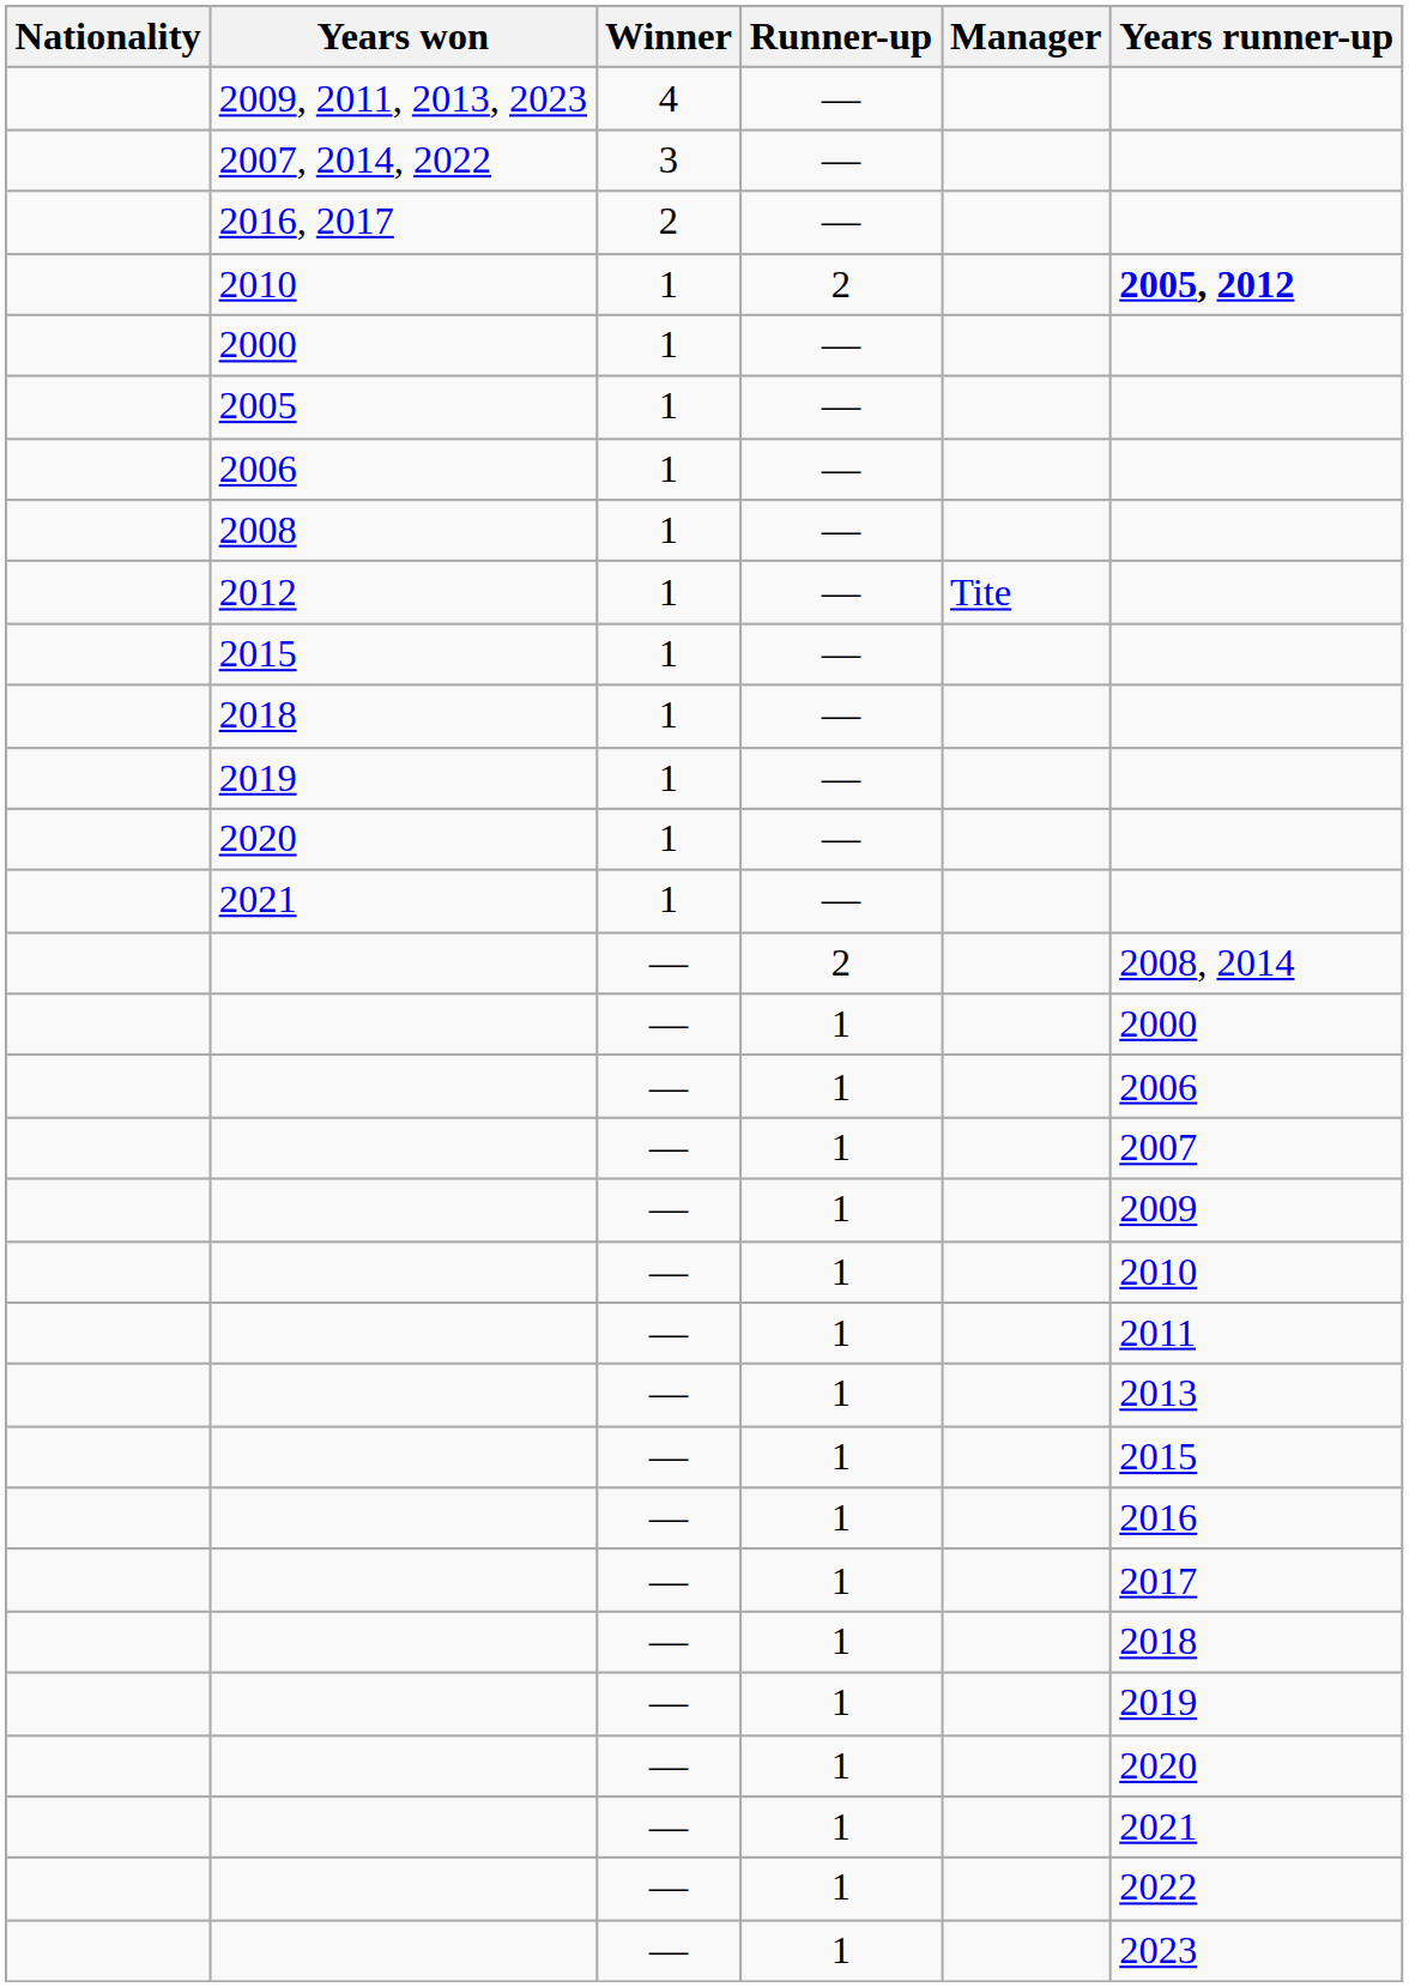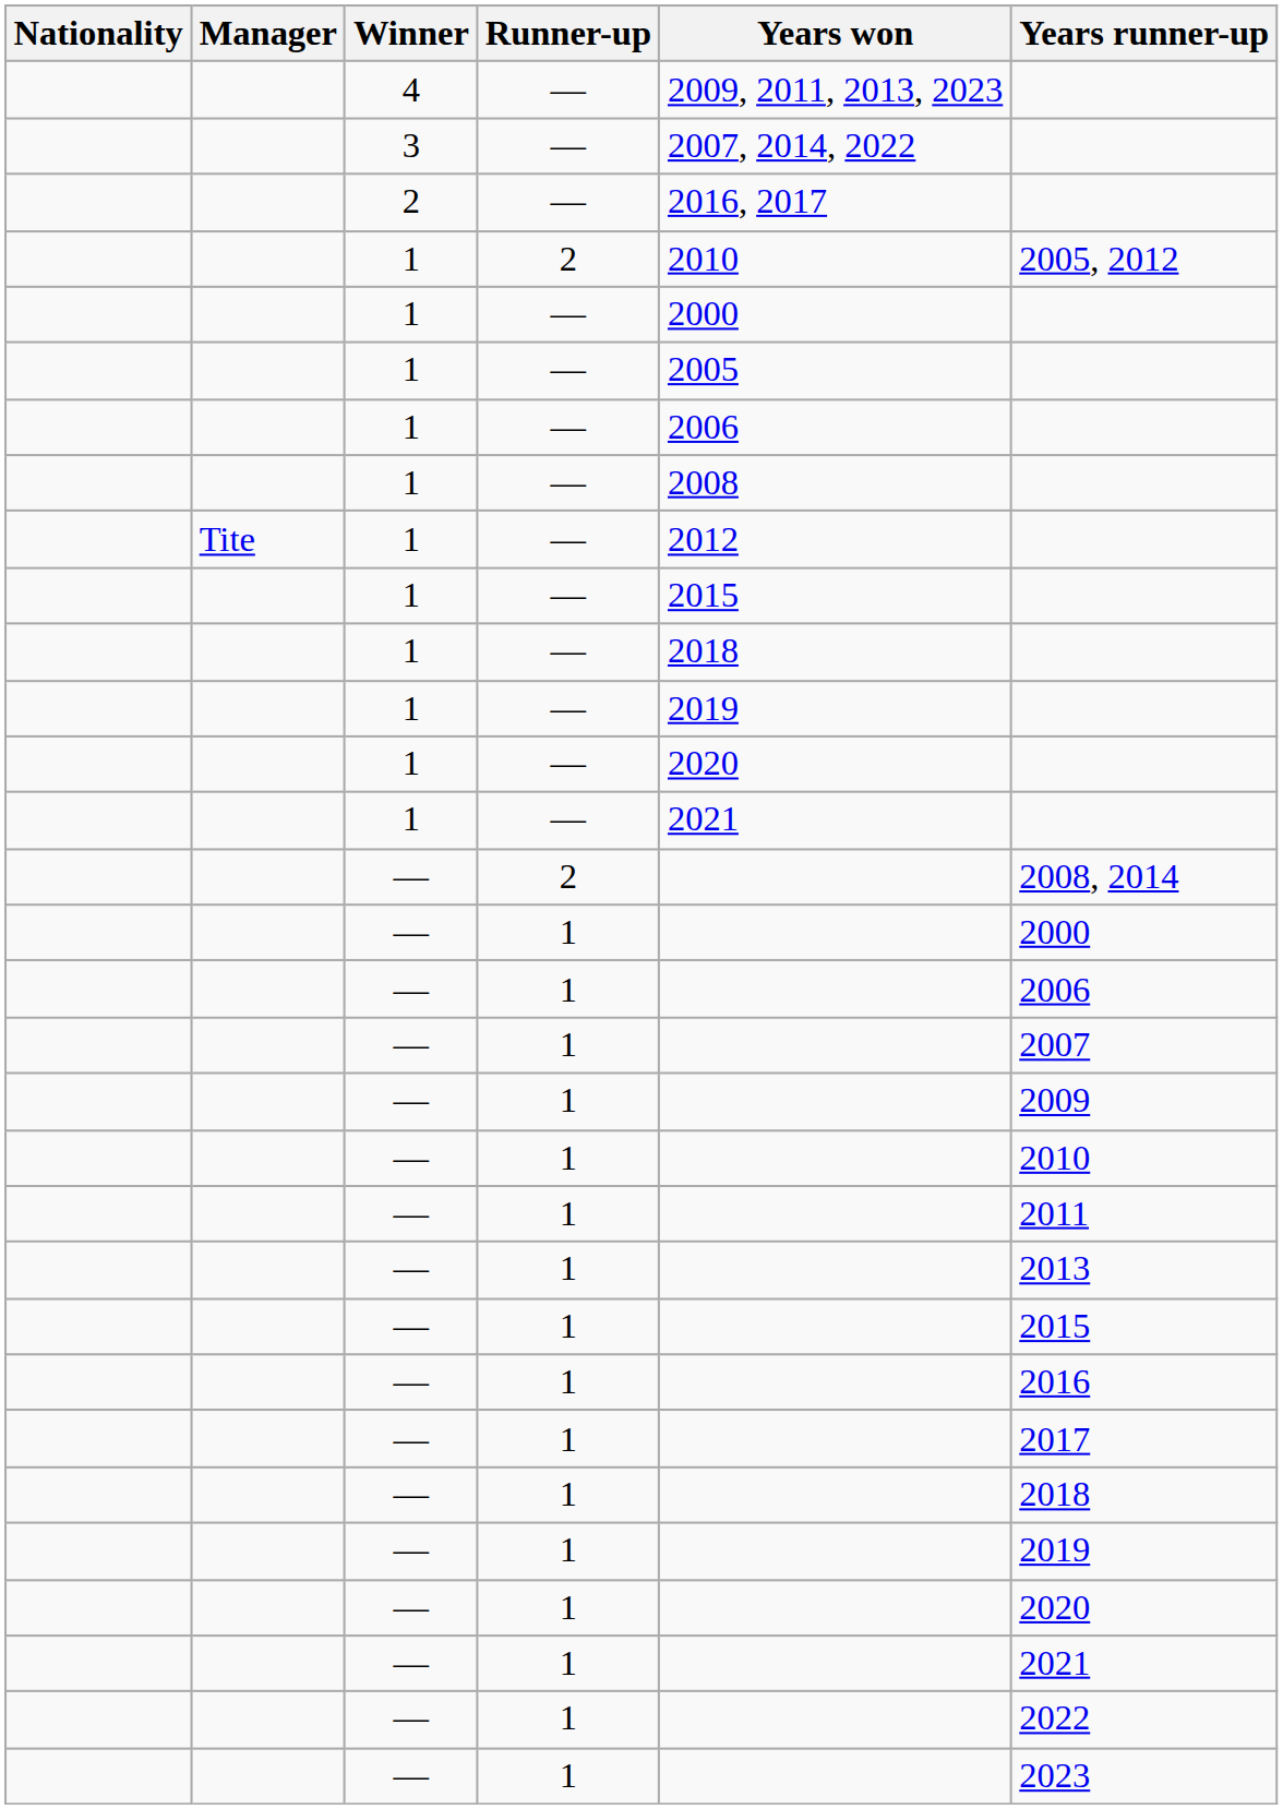columns swapped: Manager <-> Years won
1 / 2 | Years runner-up: bold -> normal
